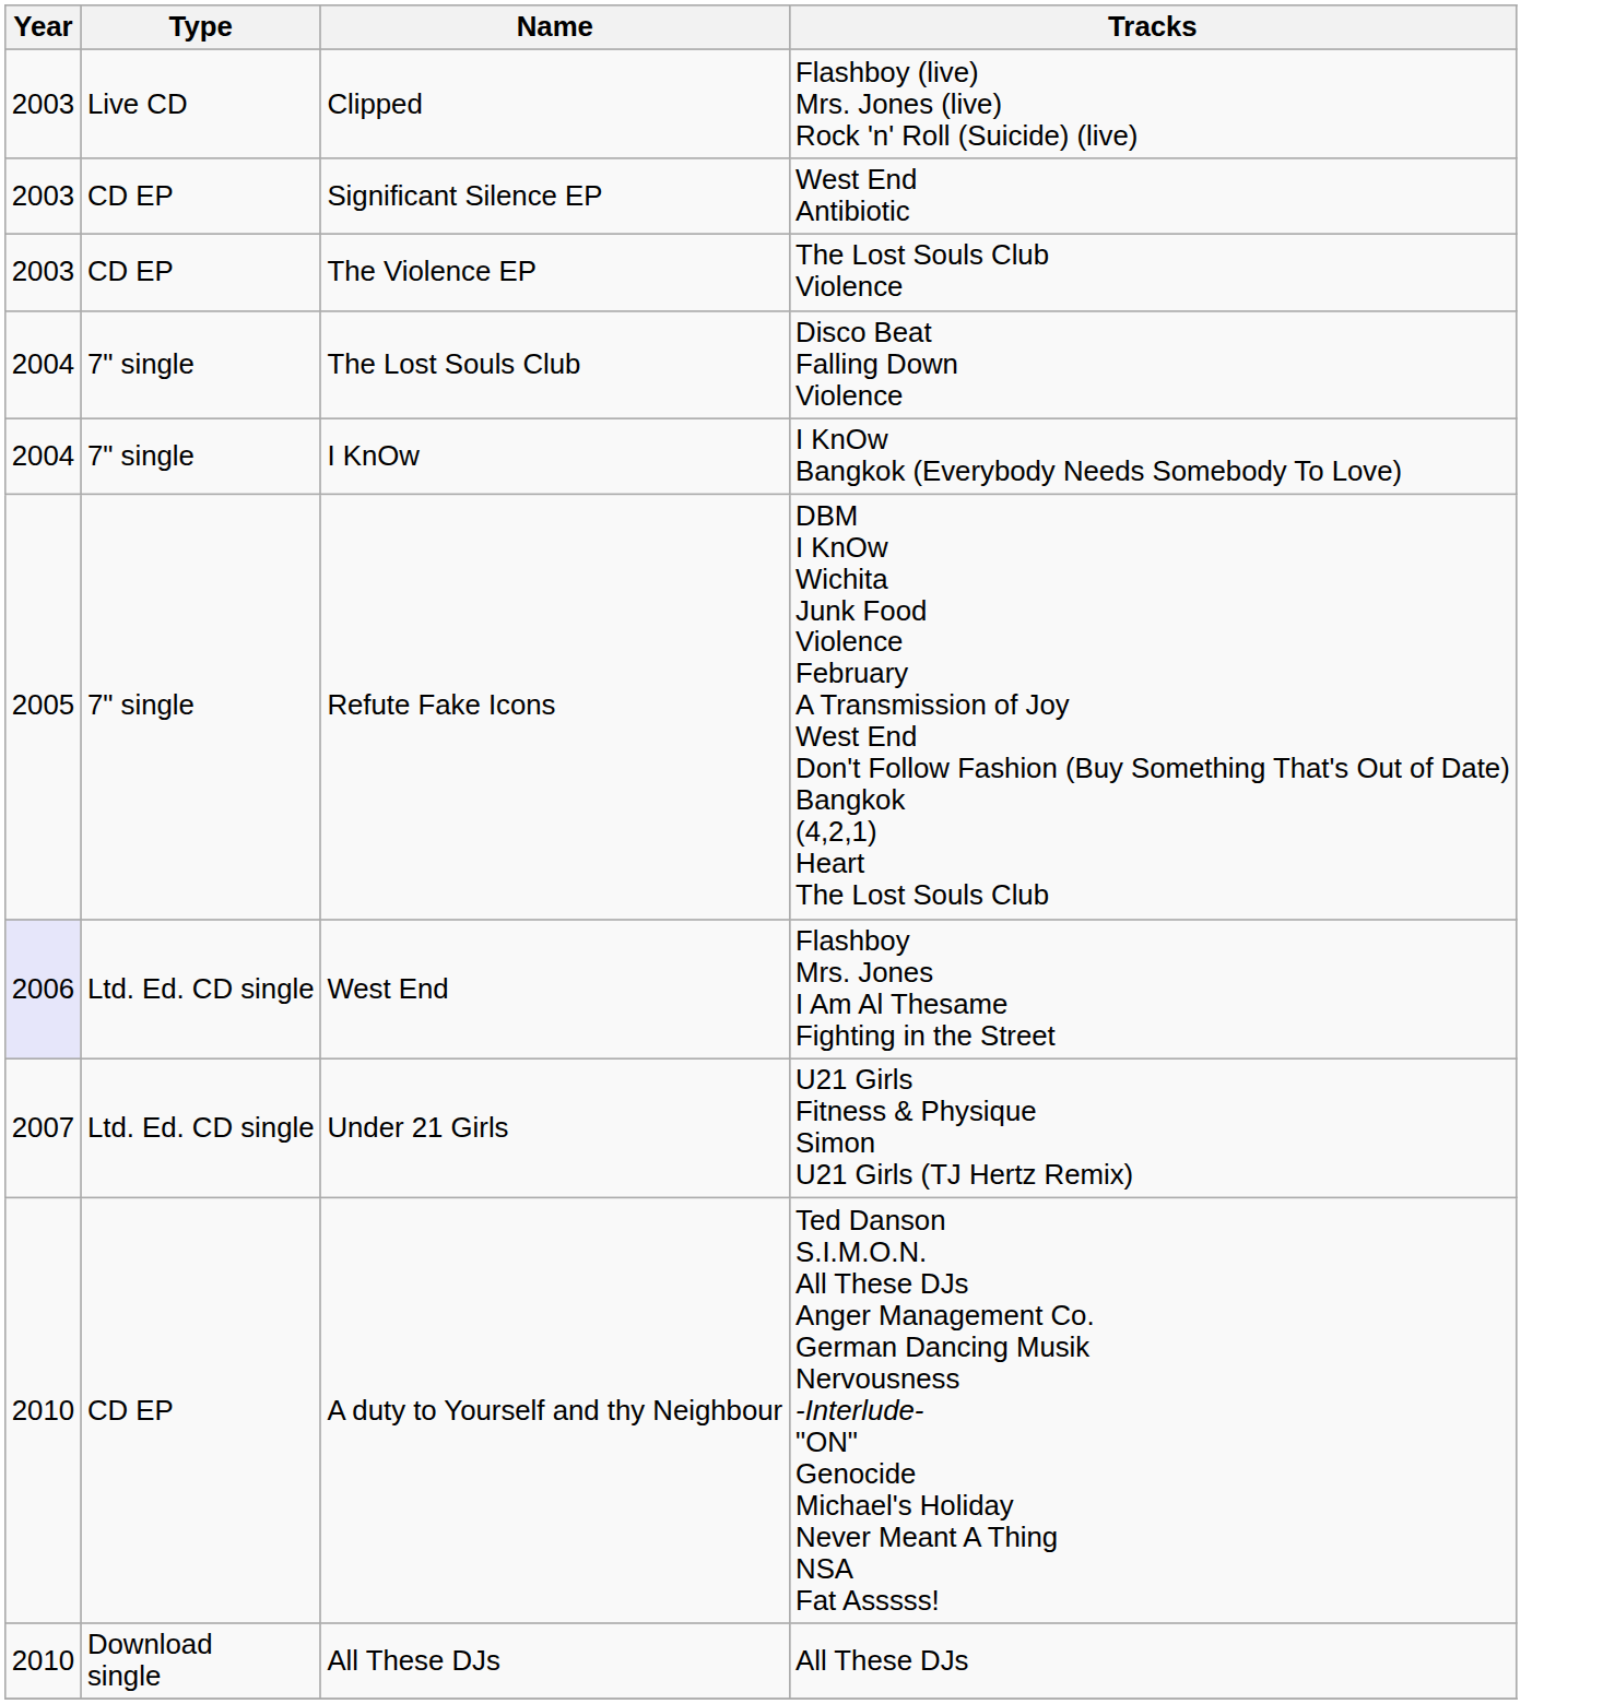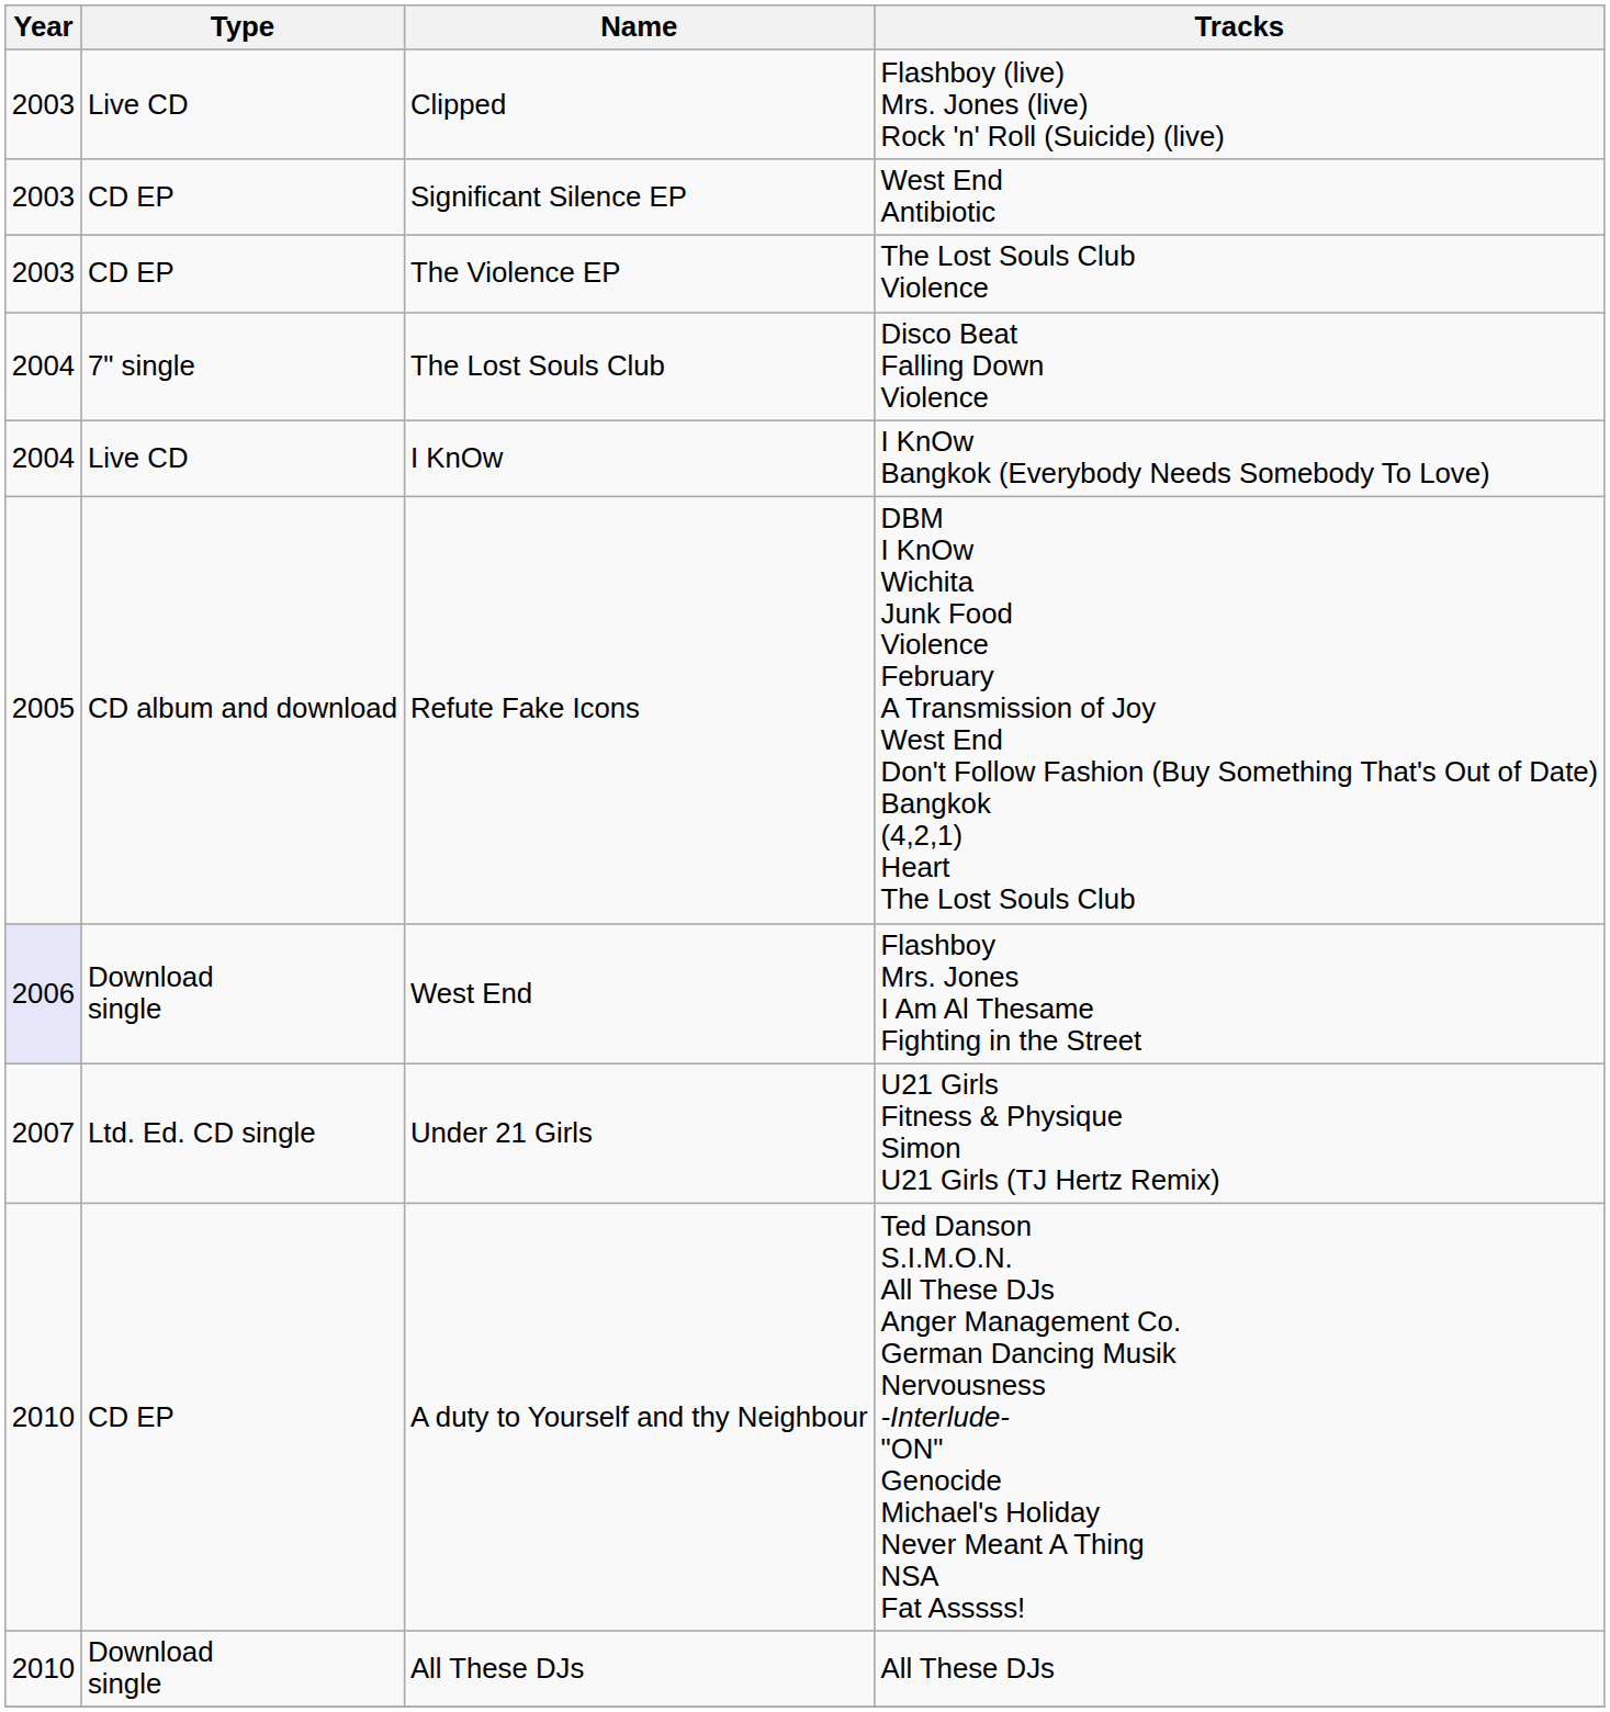I KnOw | Type: 7" single -> Live CD
Refute Fake Icons | Type: 7" single -> CD album and download
West End | Type: Ltd. Ed. CD single -> Download single
